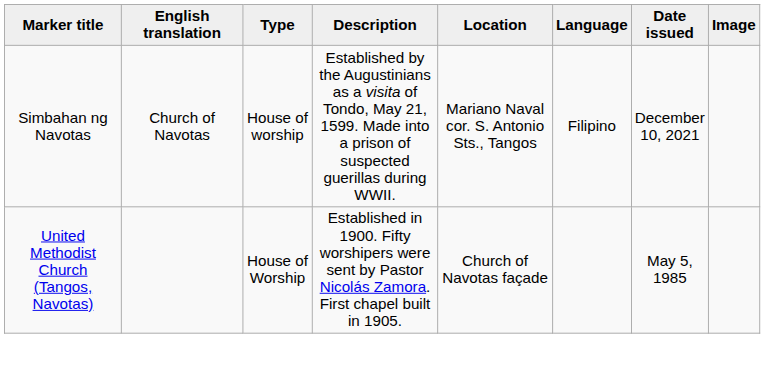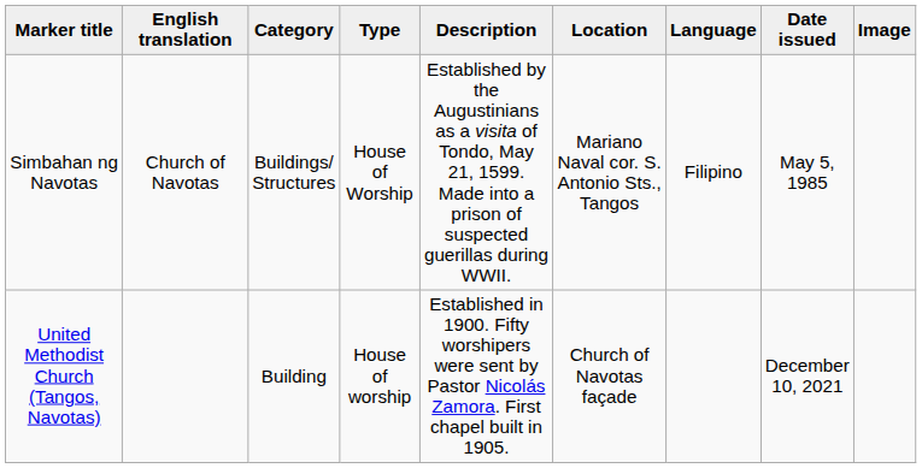+ column: Category | Buildings/ Structures | Building
Simbahan ng Navotas | Type: House of worship -> House of Worship
Simbahan ng Navotas | Date issued: December 10, 2021 -> May 5, 1985
United Methodist Church (Tangos, Navotas) | Type: House of Worship -> House of worship
United Methodist Church (Tangos, Navotas) | Date issued: May 5, 1985 -> December 10, 2021
